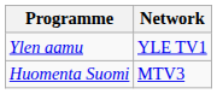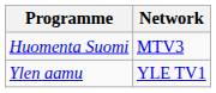rows swapped: Huomenta Suomi <-> Ylen aamu
